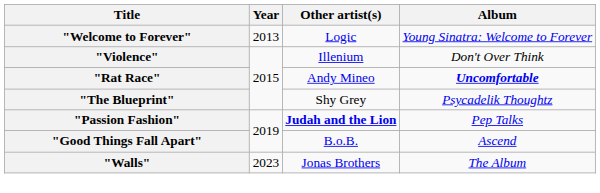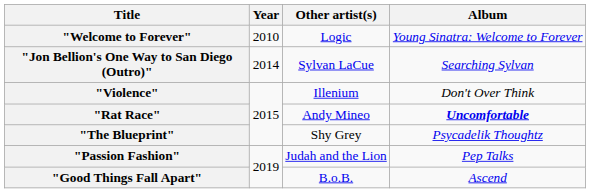"Welcome to Forever" | Year: 2013 -> 2010
+ row: "Jon Bellion's One Way to San Diego (Outro)" | 2014 | Sylvan LaCue | Searching Sylvan
"Passion Fashion" | Other artist(s): bold -> normal
- row: "Walls" | 2023 | Jonas Brothers | The Album
